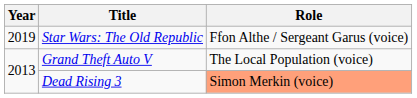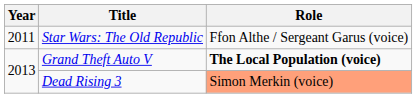Star Wars: The Old Republic | Year: 2019 -> 2011
Grand Theft Auto V | Role: normal -> bold
